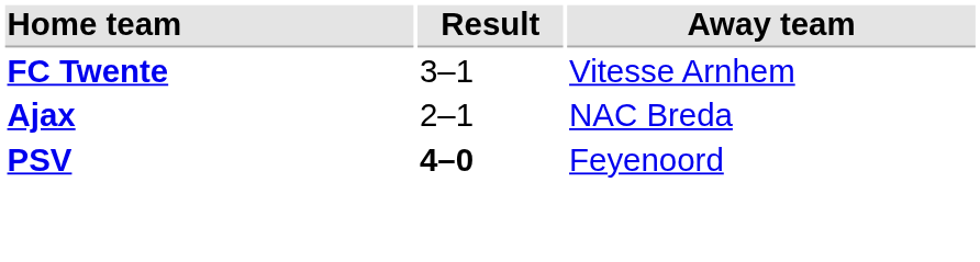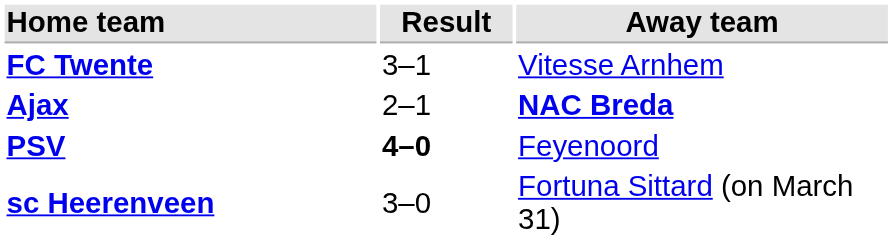Ajax | Away team: normal -> bold
+ row: sc Heerenveen | 3–0 | Fortuna Sittard (on March 31)
